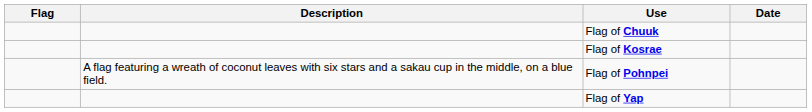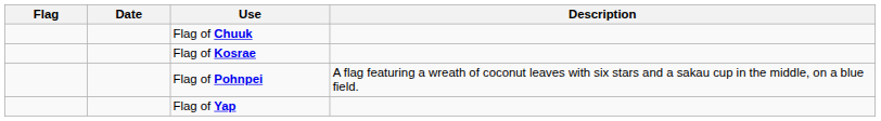columns swapped: Date <-> Description
